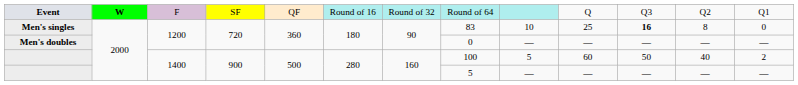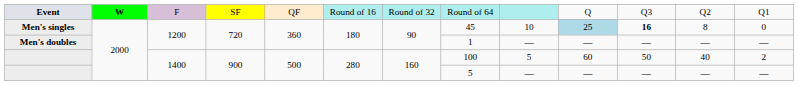Men's singles | column 8: 83 -> 45
Men's singles | column 10: no background -> lightblue background
Men's doubles | column 8: 0 -> 1
